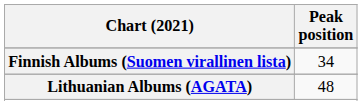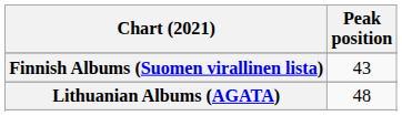Finnish Albums (Suomen virallinen lista) | Peak position: 34 -> 43
